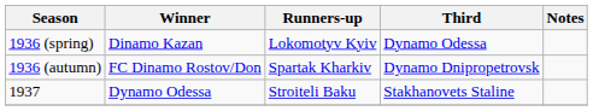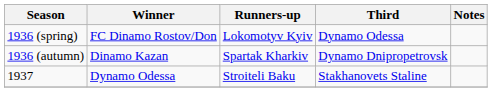1936 (spring) | Winner: Dinamo Kazan -> FC Dinamo Rostov/Don
1936 (autumn) | Winner: FC Dinamo Rostov/Don -> Dinamo Kazan
